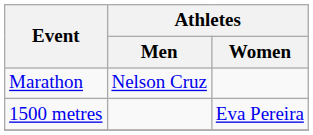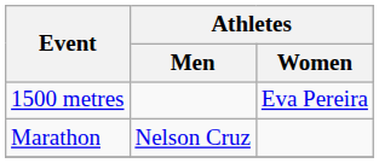rows swapped: 1500 metres <-> Marathon
